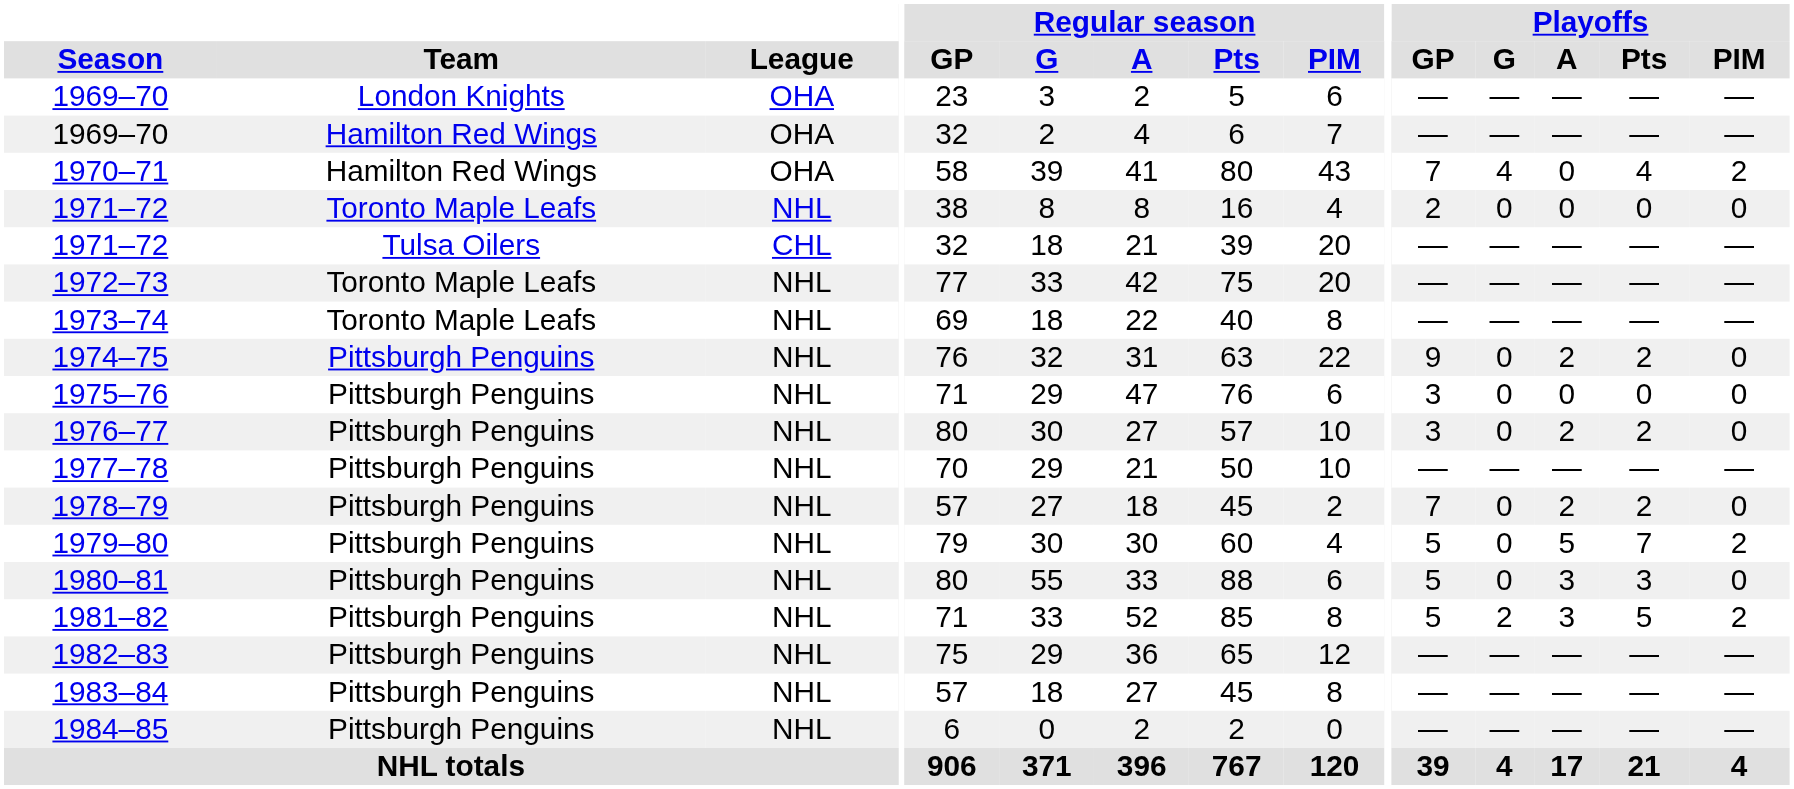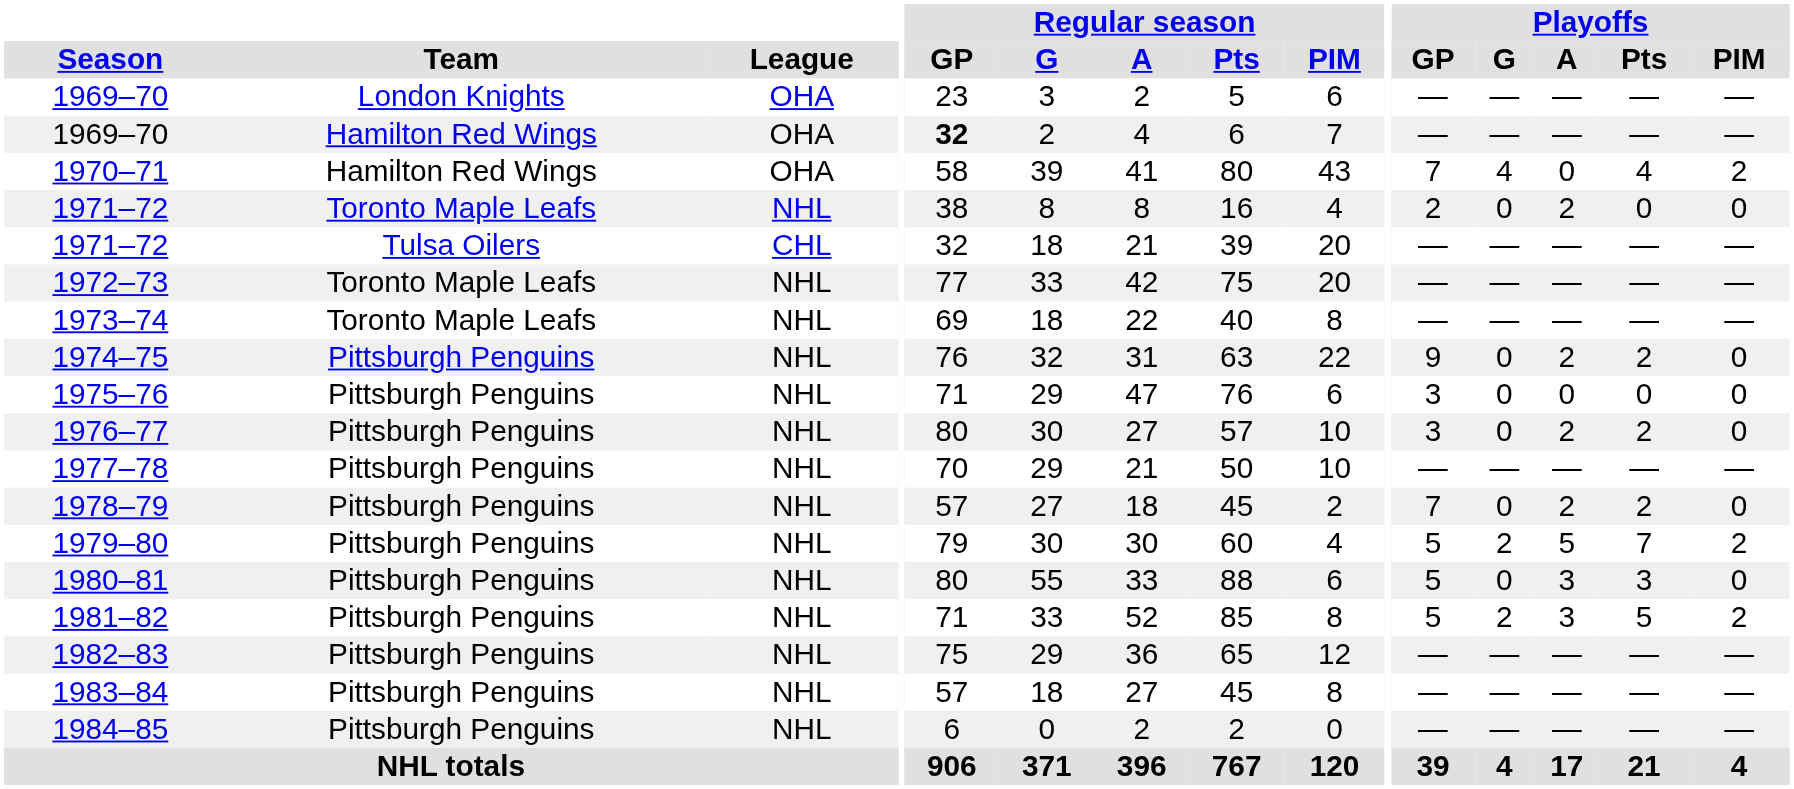1969–70 / Hamilton Red Wings | Regular season / GP: normal -> bold
1971–72 / Toronto Maple Leafs | Playoffs / A: 0 -> 2
1979–80 | Playoffs / G: 0 -> 2
